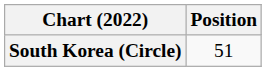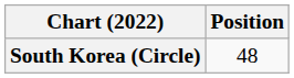South Korea (Circle) | Position: 51 -> 48
